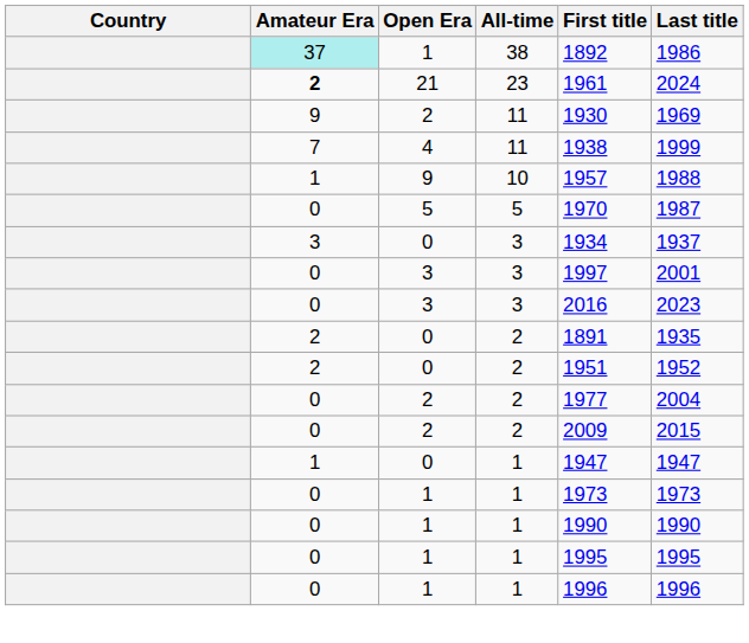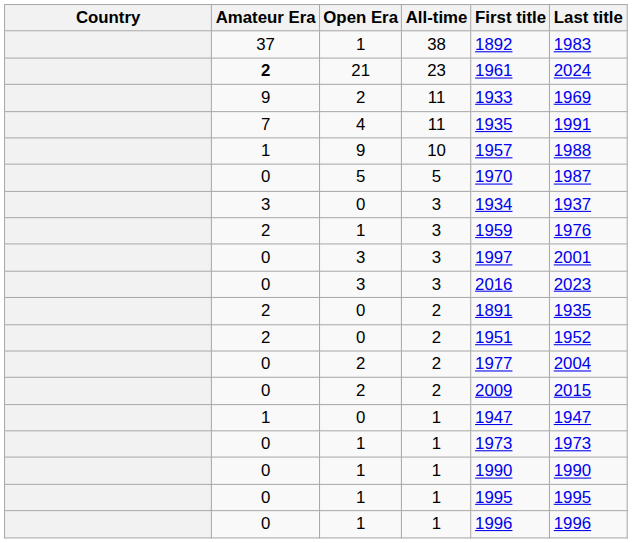1 / 38 | Amateur Era: paleturquoise background -> no background
1 / 38 | Last title: 1986 -> 1983
2 / 11 | First title: 1930 -> 1933
4 | First title: 1938 -> 1935
4 | Last title: 1999 -> 1991
+ row: 2 | 1 | 3 | 1959 | 1976
